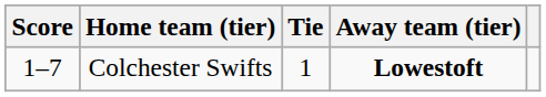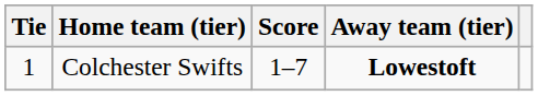columns swapped: Tie <-> Score
